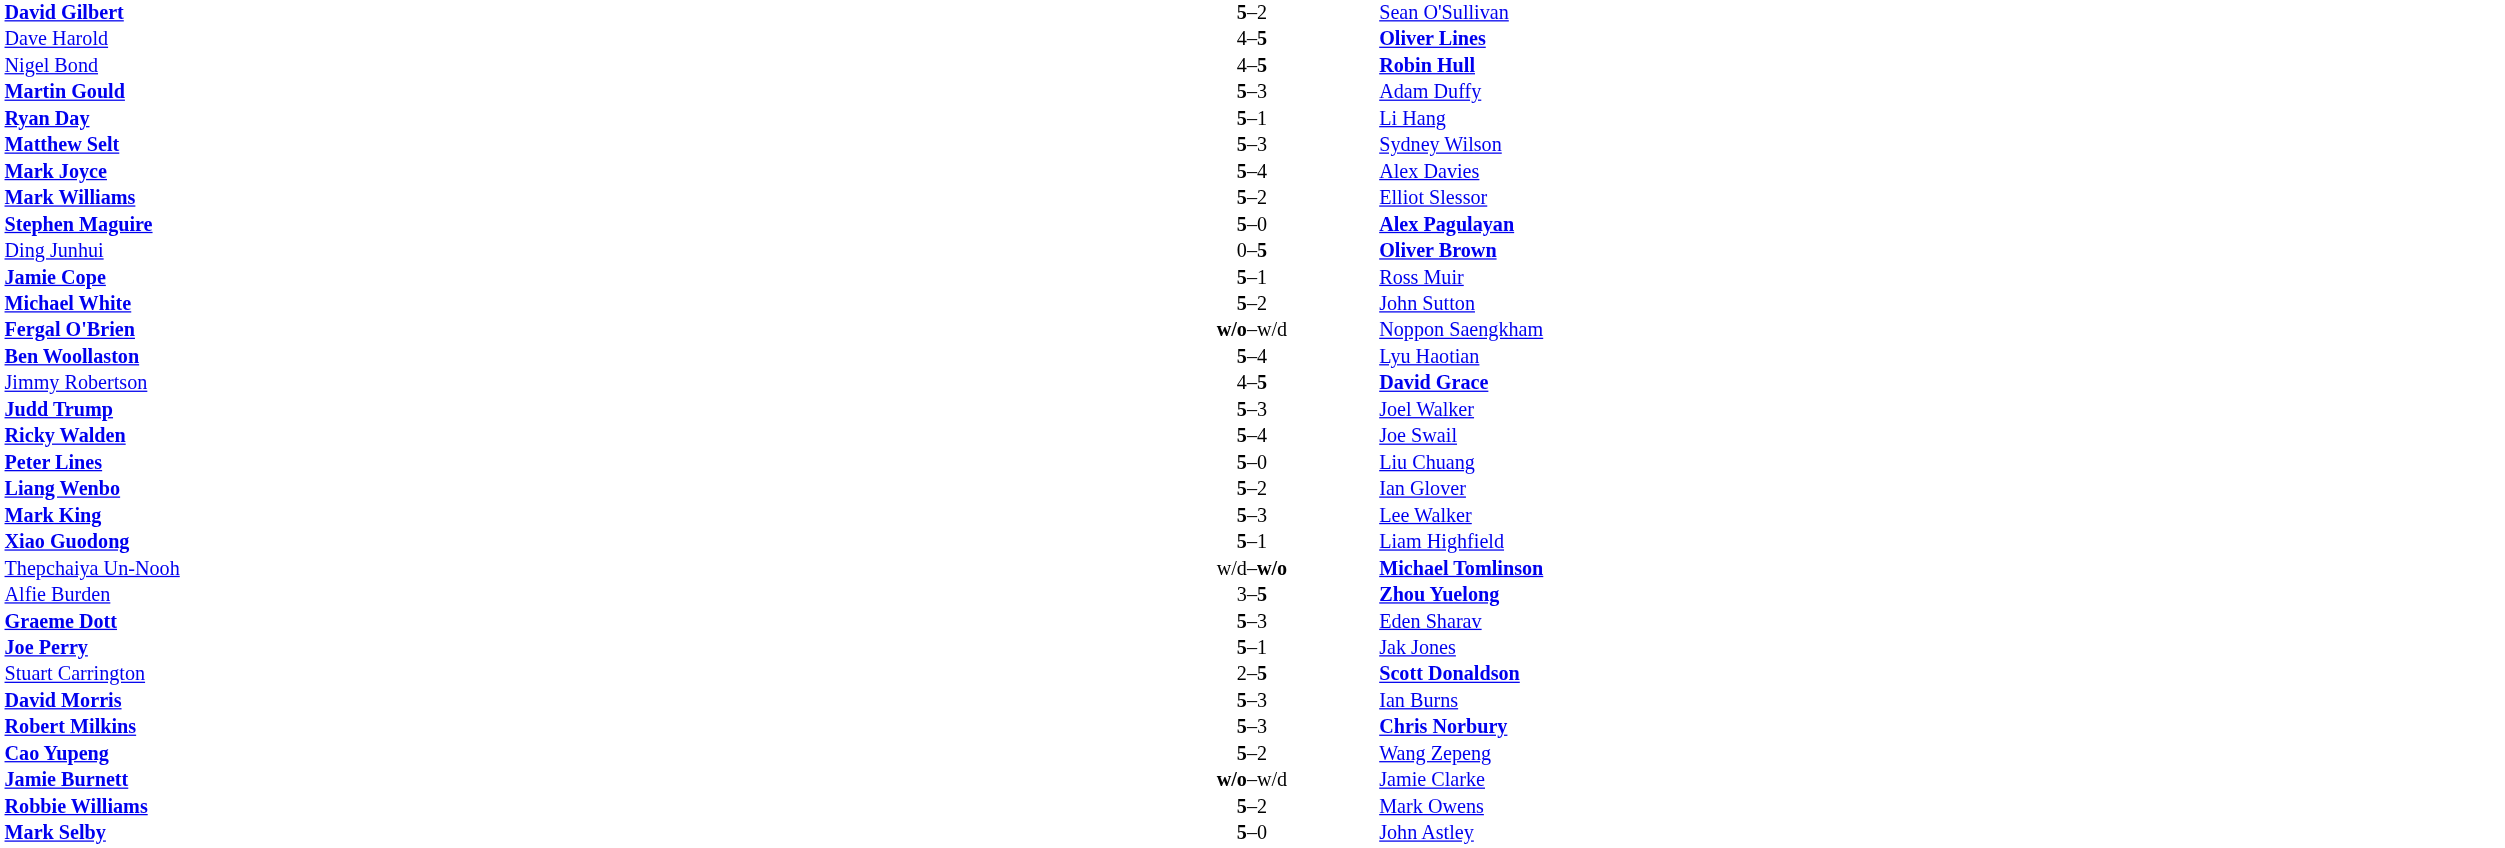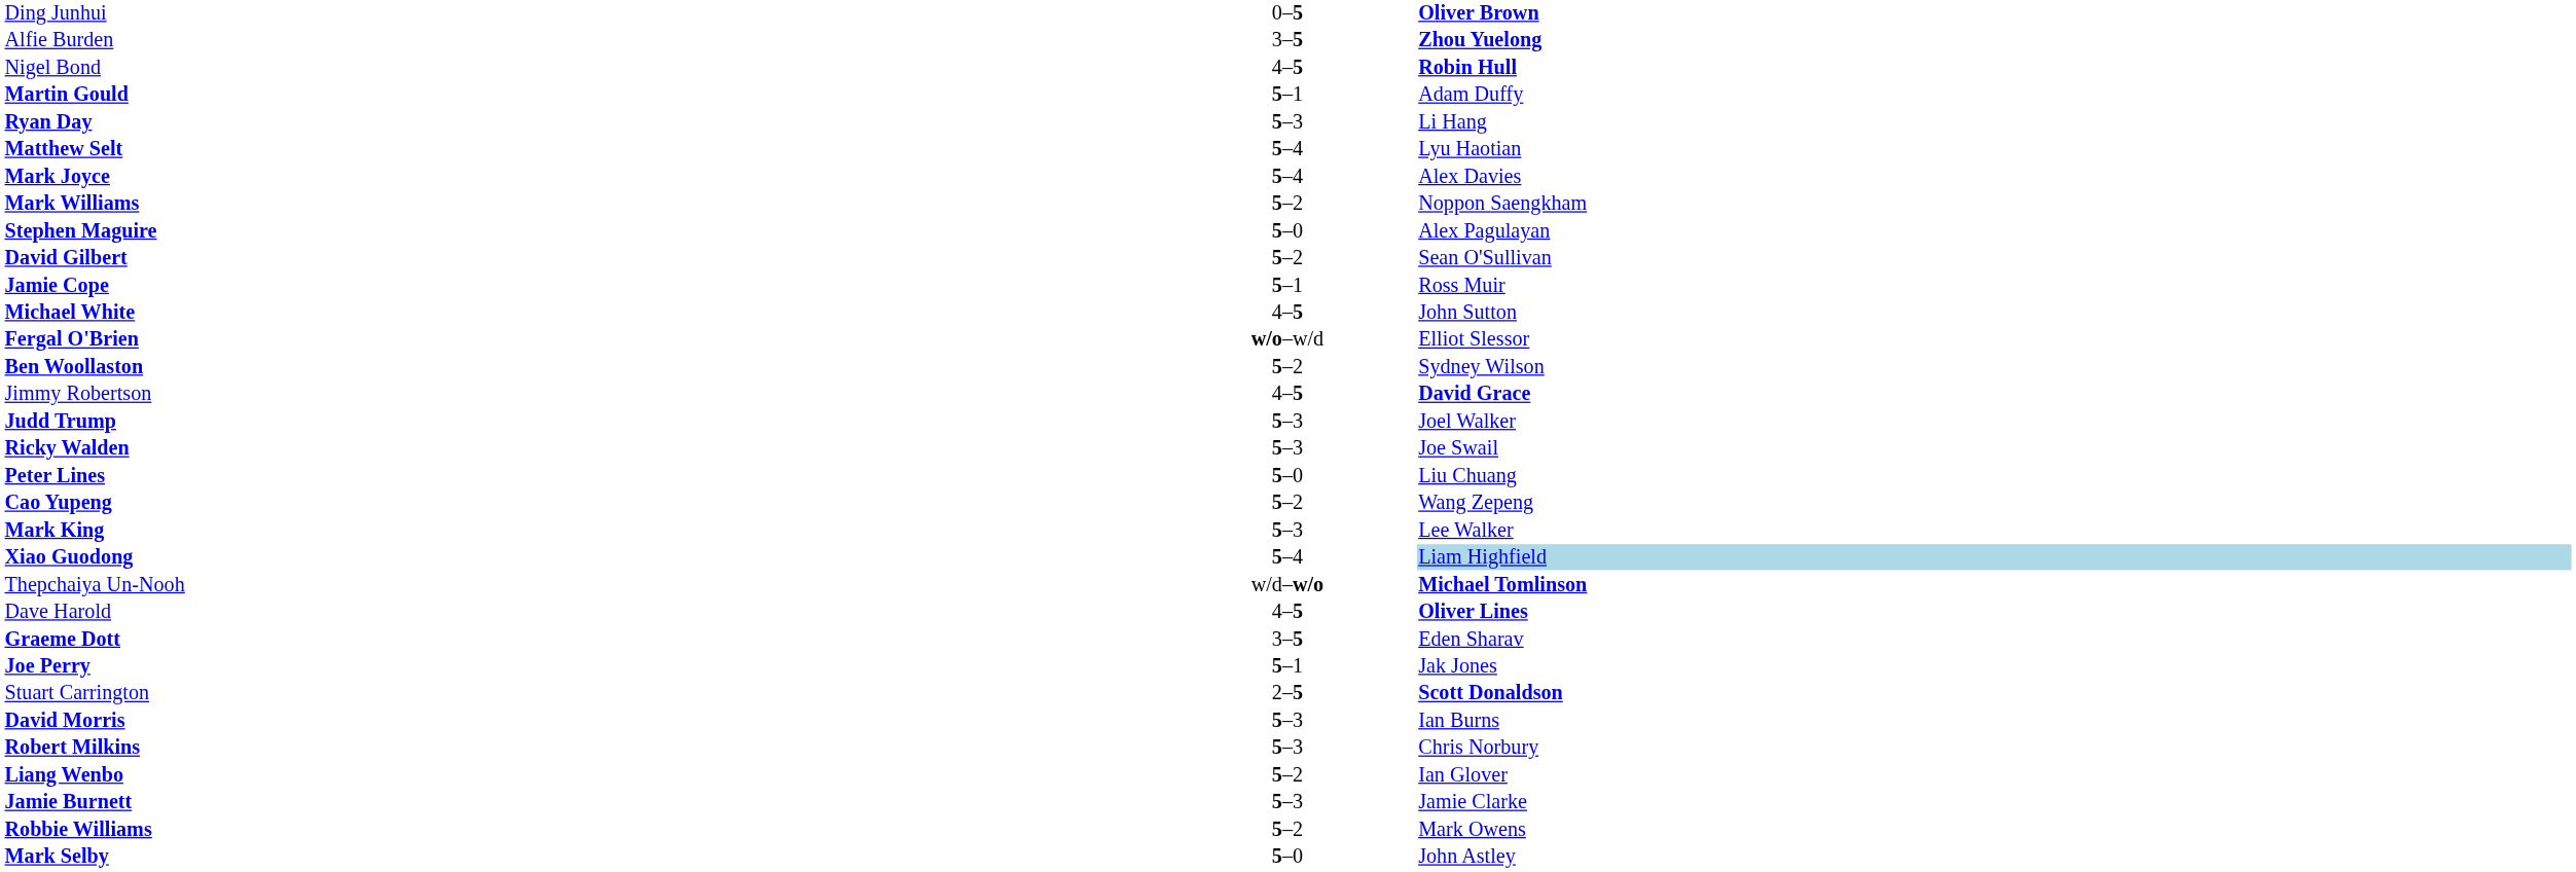rows swapped: Ding Junhui <-> David Gilbert
rows swapped: Dave Harold <-> Alfie Burden
Martin Gould | column 2: 5–3 -> 5–1
Ryan Day | column 2: 5–1 -> 5–3
Matthew Selt | column 2: 5–3 -> 5–4
Matthew Selt | column 3: Sydney Wilson -> Lyu Haotian
Mark Williams | column 3: Elliot Slessor -> Noppon Saengkham
Stephen Maguire | column 3: bold -> normal
Michael White | column 2: 5–2 -> 4–5
Fergal O'Brien | column 3: Noppon Saengkham -> Elliot Slessor
Ben Woollaston | column 2: 5–4 -> 5–2
Ben Woollaston | column 3: Lyu Haotian -> Sydney Wilson
Ricky Walden | column 2: 5–4 -> 5–3
rows swapped: Cao Yupeng <-> Liang Wenbo
Xiao Guodong | column 2: 5–1 -> 5–4
Xiao Guodong | column 3: no background -> lightblue background
Graeme Dott | column 2: 5–3 -> 3–5
Robert Milkins | column 3: bold -> normal
Jamie Burnett | column 2: w/o–w/d -> 5–3
